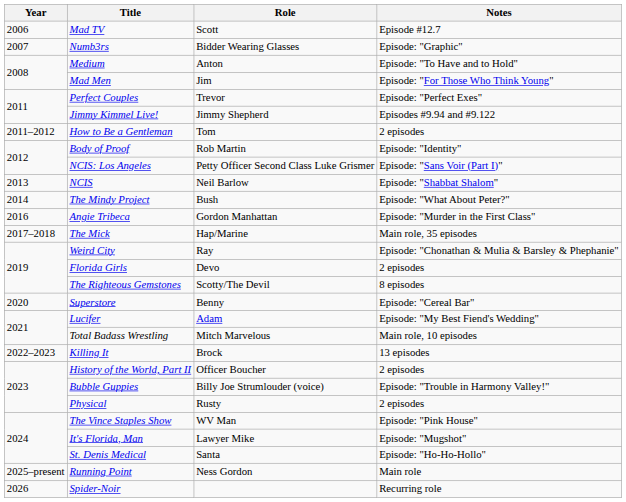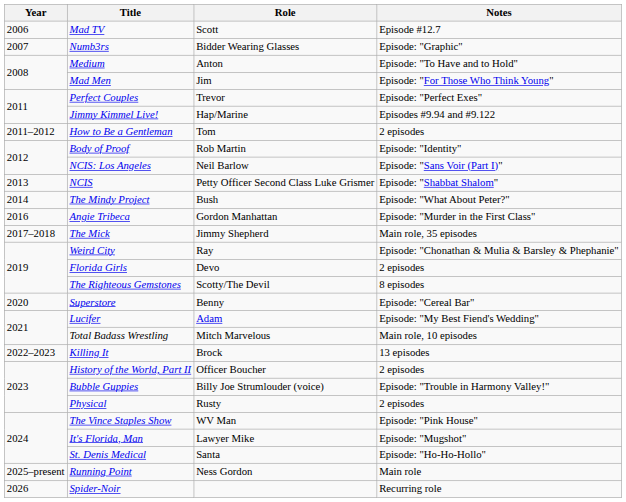Jimmy Kimmel Live! | Role: Jimmy Shepherd -> Hap/Marine
NCIS: Los Angeles | Role: Petty Officer Second Class Luke Grismer -> Neil Barlow
NCIS | Role: Neil Barlow -> Petty Officer Second Class Luke Grismer
The Mick | Role: Hap/Marine -> Jimmy Shepherd
